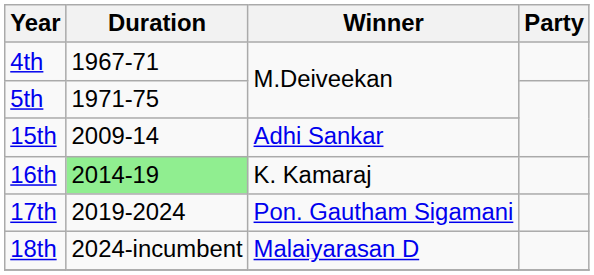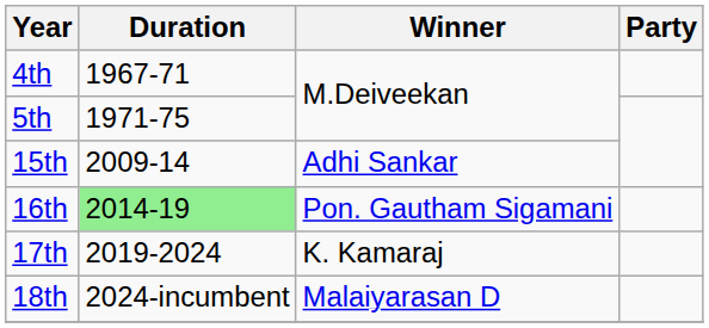16th | Winner: K. Kamaraj -> Pon. Gautham Sigamani
17th | Winner: Pon. Gautham Sigamani -> K. Kamaraj
